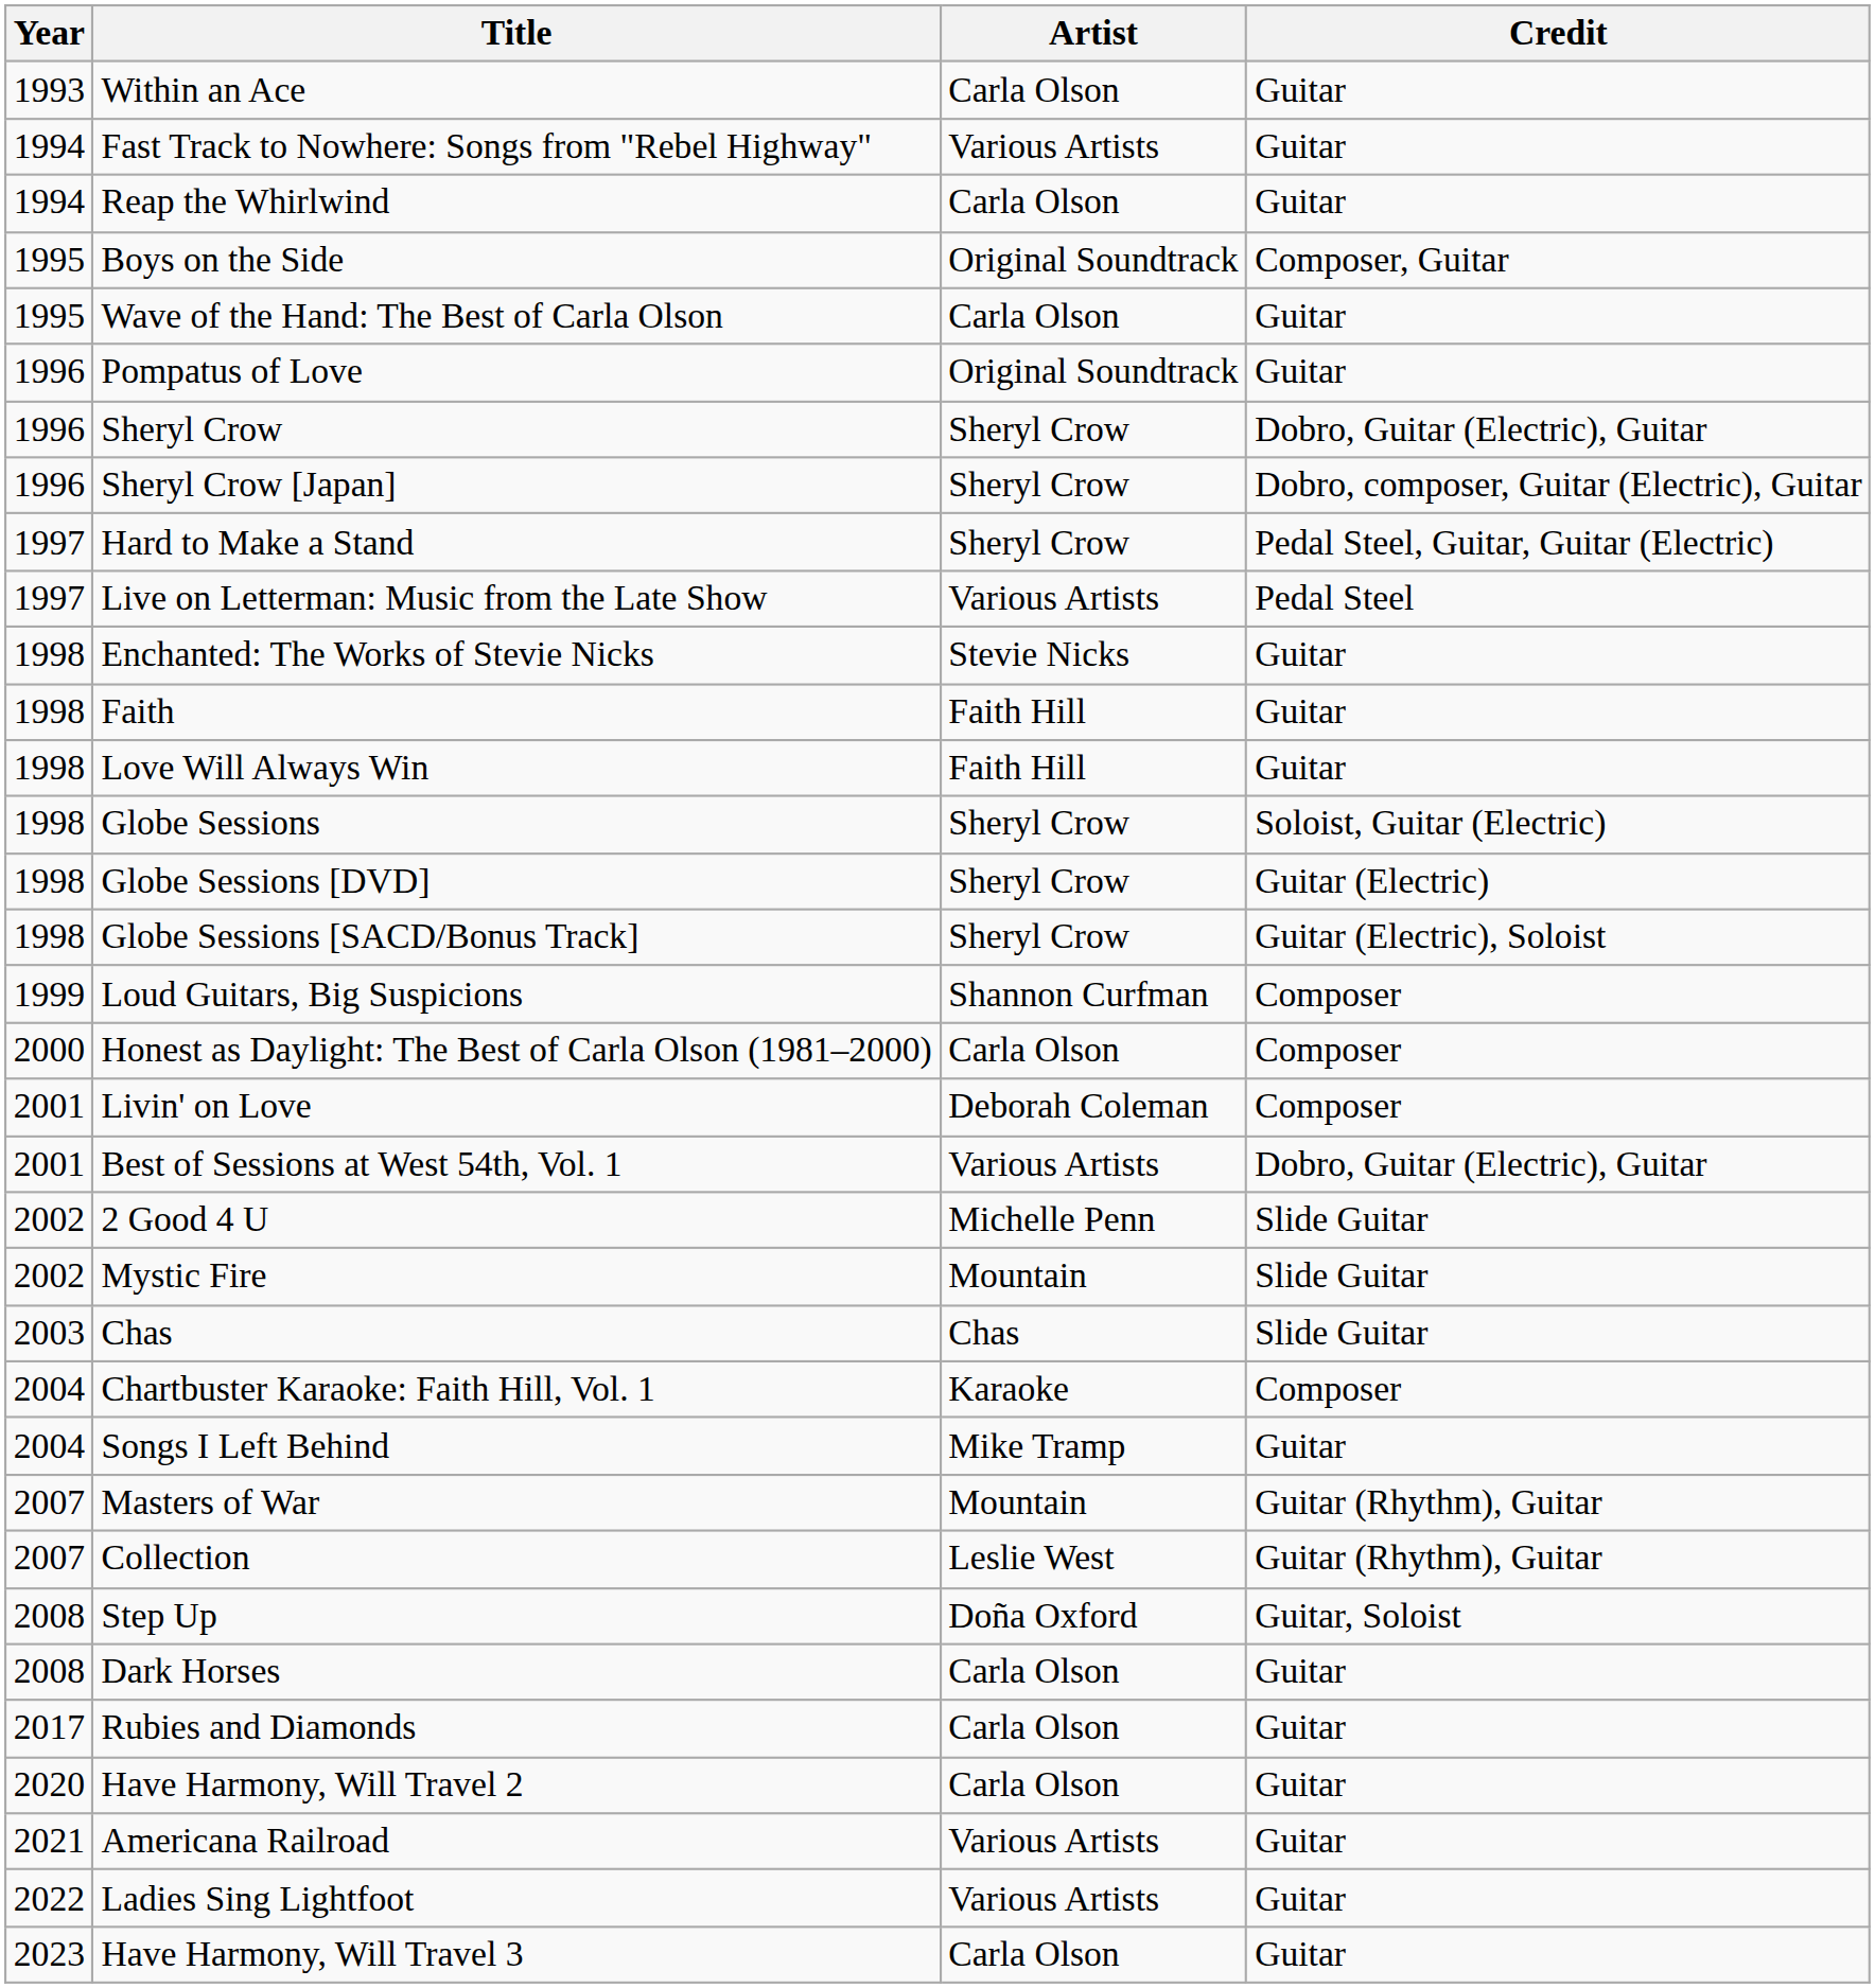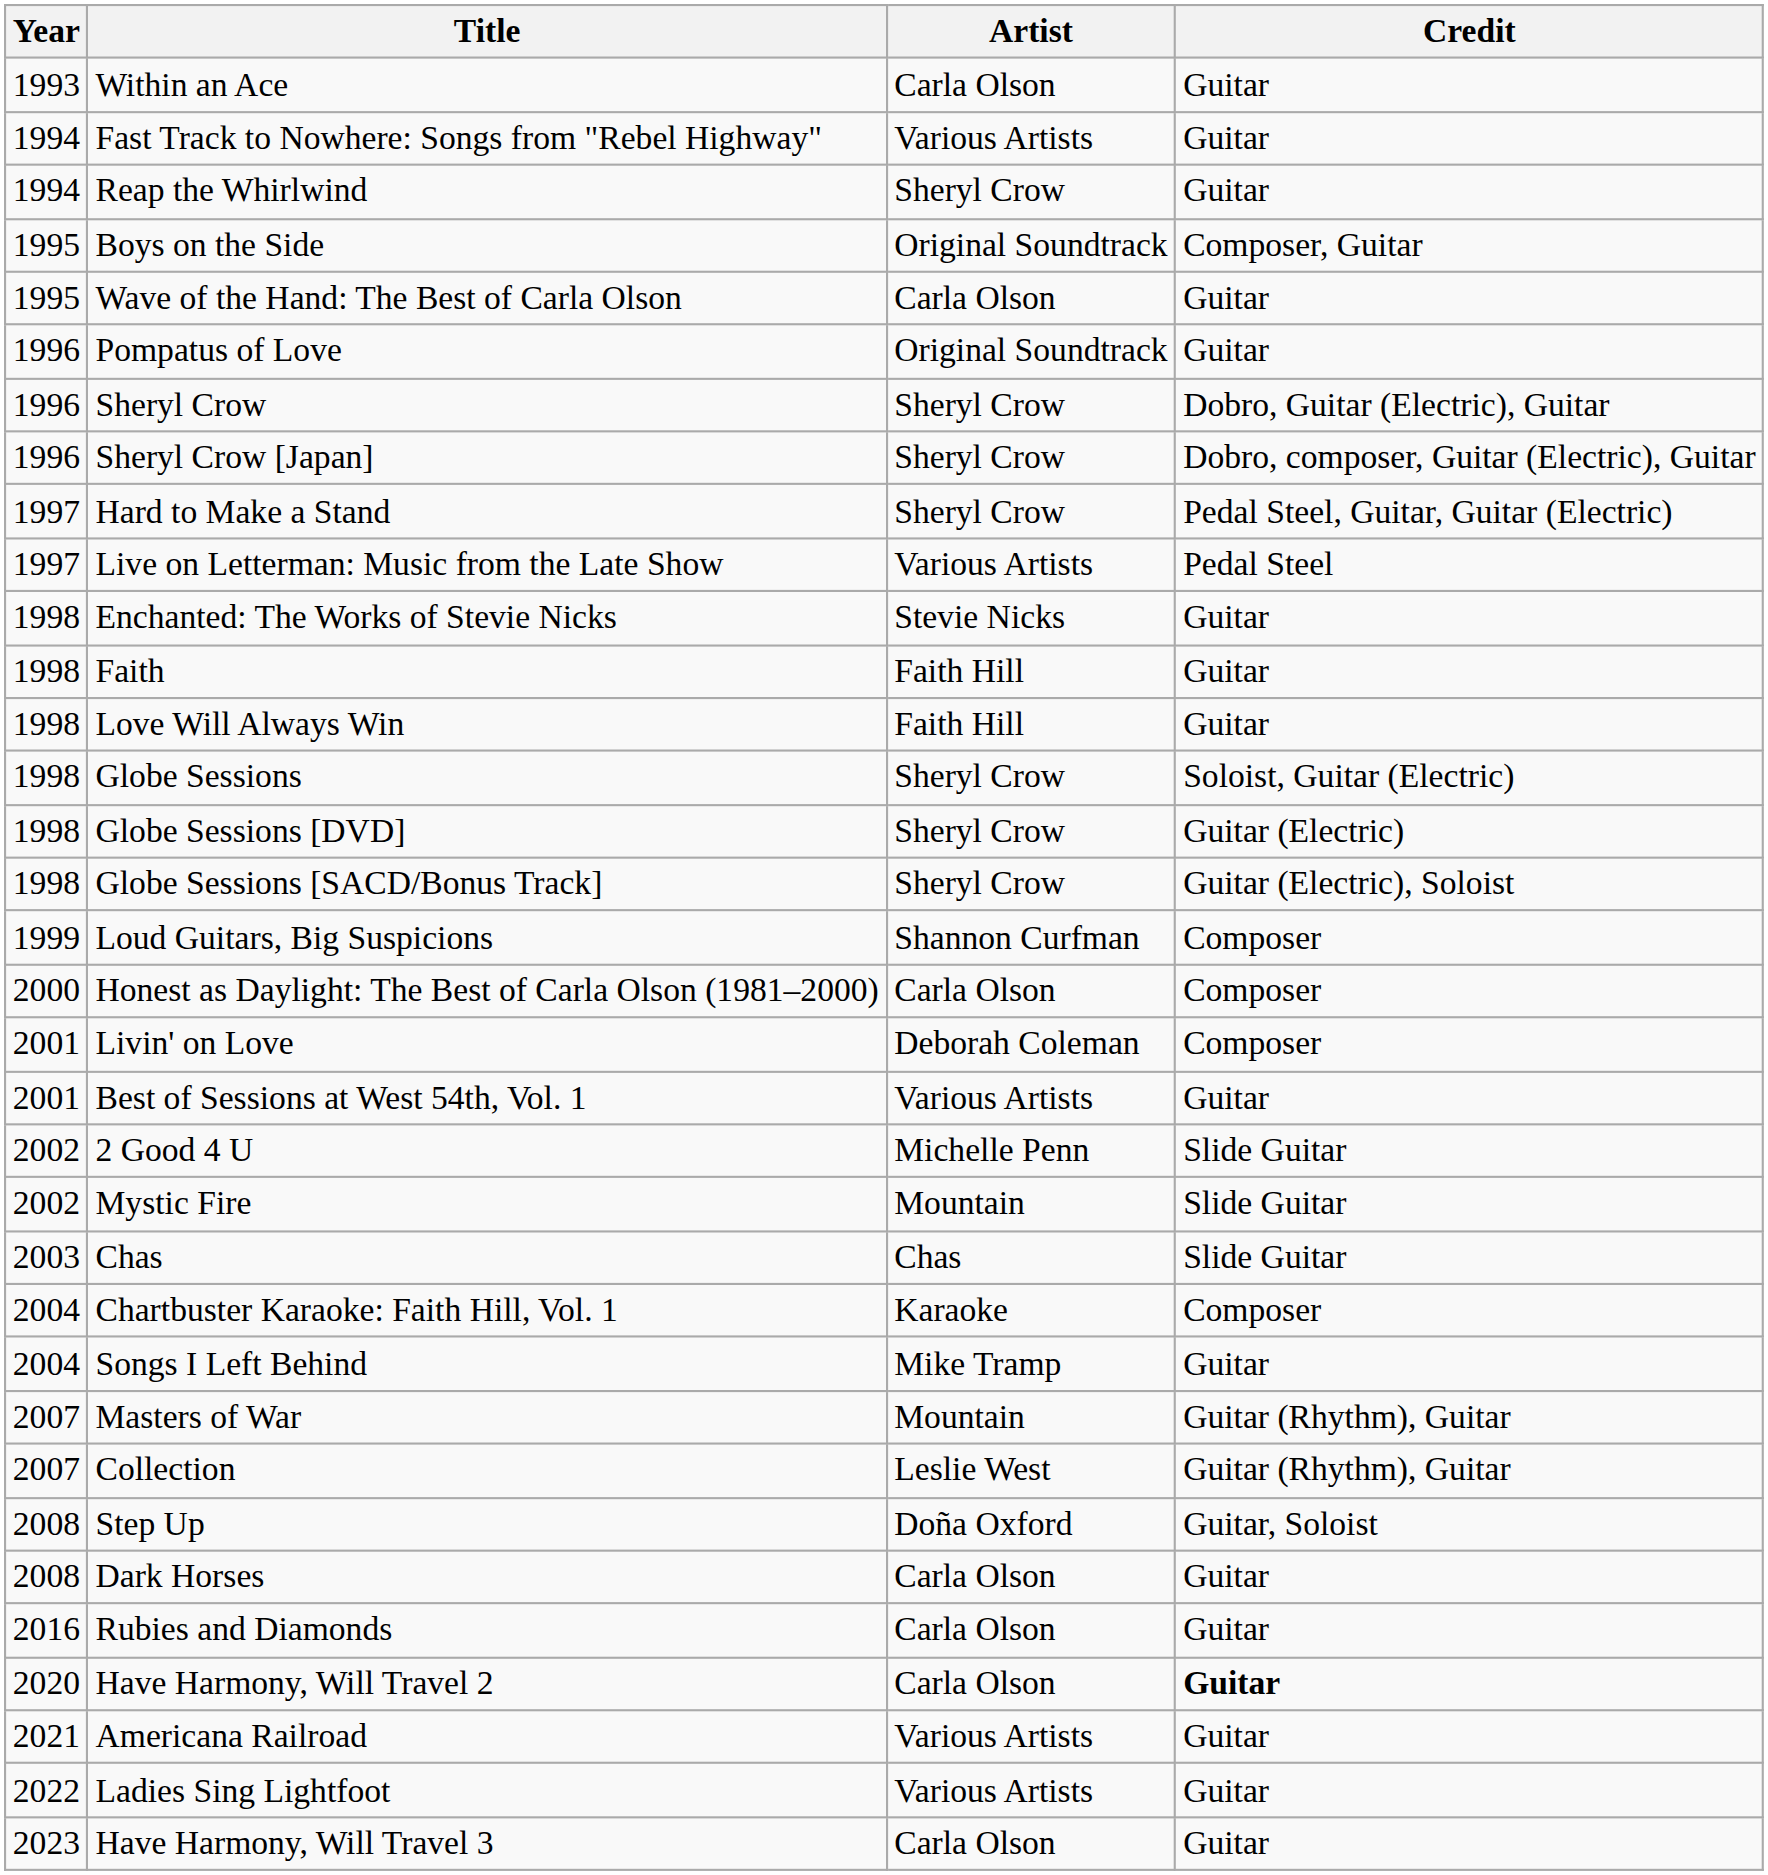Reap the Whirlwind | Artist: Carla Olson -> Sheryl Crow
Best of Sessions at West 54th, Vol. 1 | Credit: Dobro, Guitar (Electric), Guitar -> Guitar
Rubies and Diamonds | Year: 2017 -> 2016
Have Harmony, Will Travel 2 | Credit: normal -> bold
